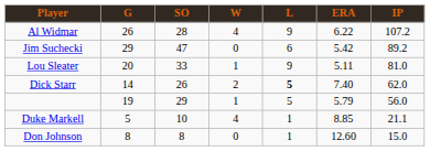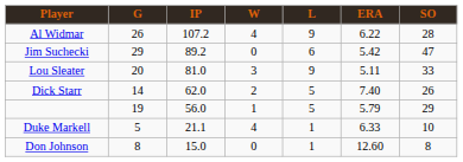columns swapped: IP <-> SO
Lou Sleater | W: 1 -> 3
Dick Starr | L: bold -> normal
Duke Markell | ERA: 8.85 -> 6.33
